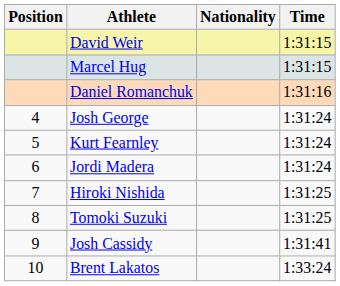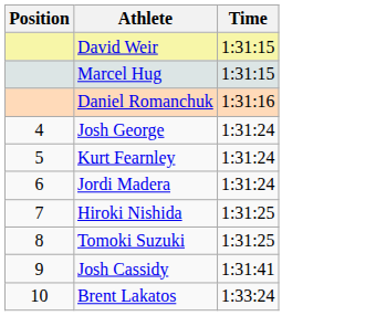- column: Nationality
